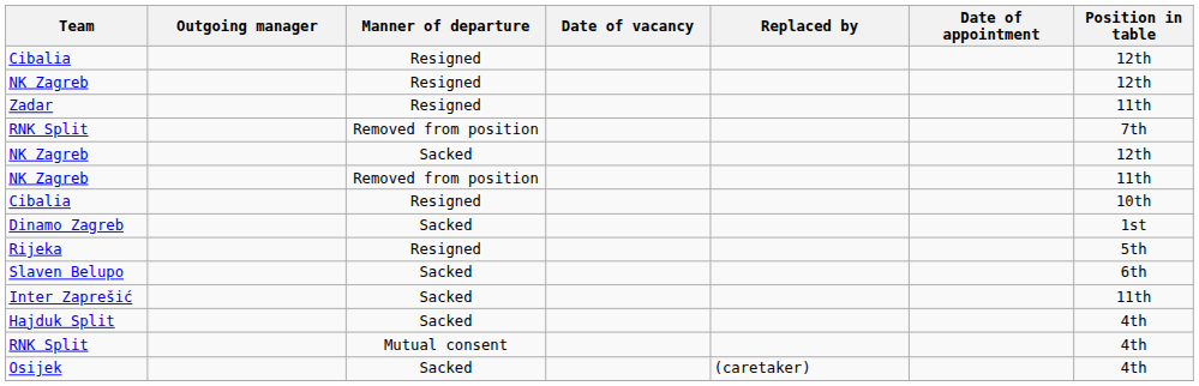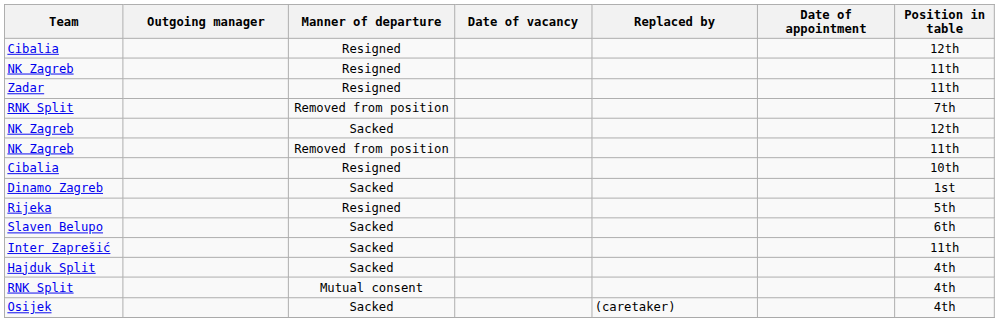NK Zagreb / Resigned | Position in table: 12th -> 11th
